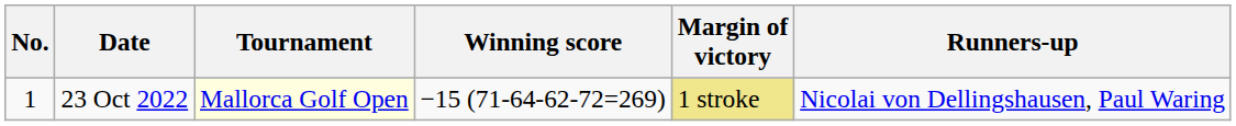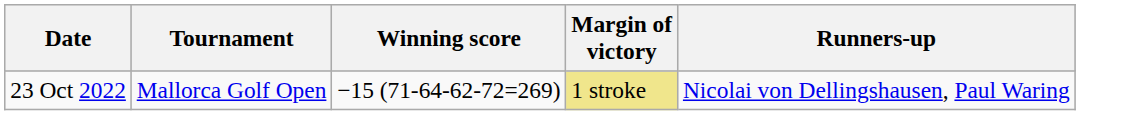- column: No. | 1
23 Oct 2022 | Tournament: lightyellow background -> no background
